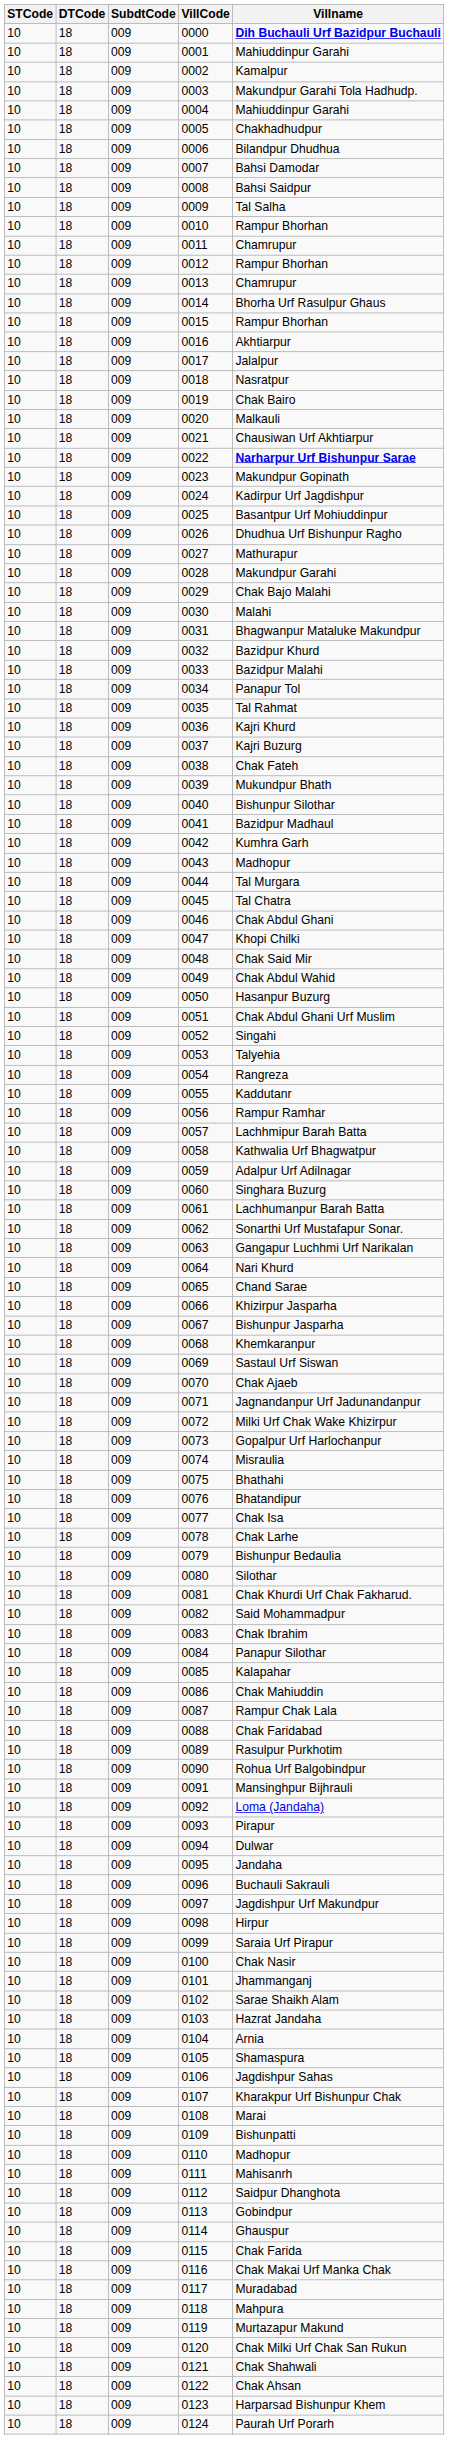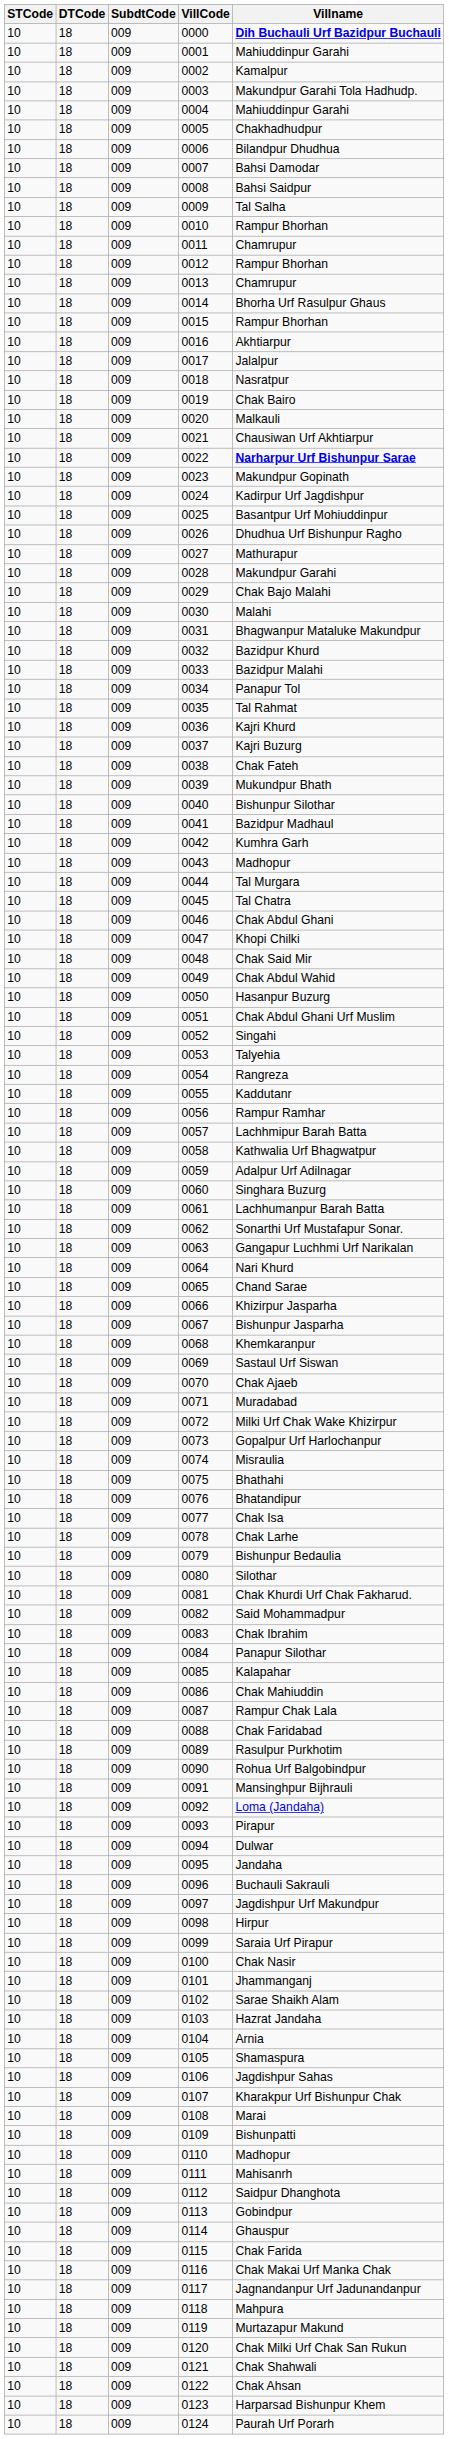0071 | Villname: Jagnandanpur Urf Jadunandanpur -> Muradabad
0117 | Villname: Muradabad -> Jagnandanpur Urf Jadunandanpur
